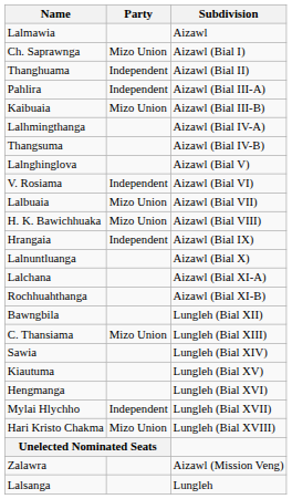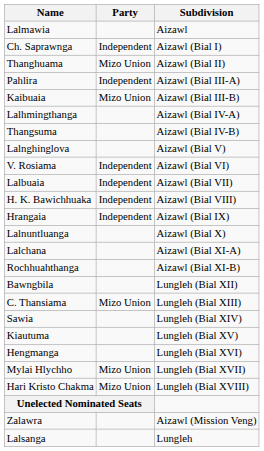Ch. Saprawnga | Party: Mizo Union -> Independent
Thanghuama | Party: Independent -> Mizo Union
Lalbuaia | Party: Mizo Union -> Independent
H. K. Bawichhuaka | Party: Mizo Union -> Independent
Mylai Hlychho | Party: Independent -> Mizo Union
